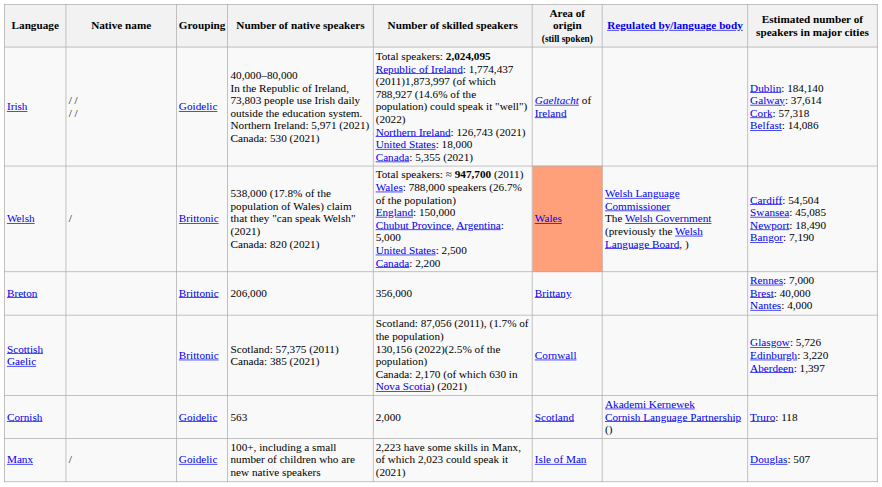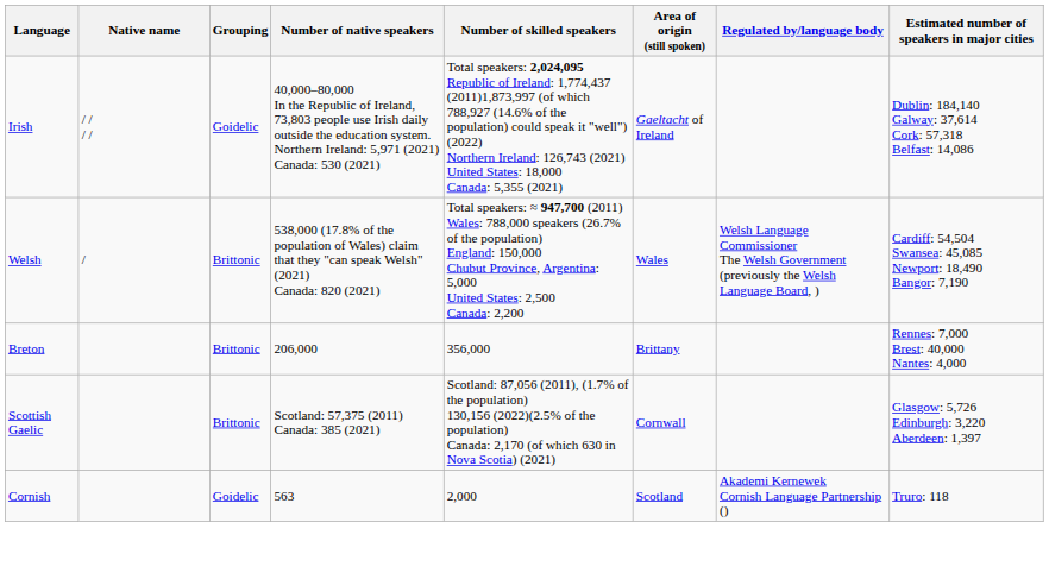Welsh | Area of origin (still spoken): lightsalmon background -> no background
- row: Manx | / | Goidelic | 100+, including a small number of children who are new native speakers | 2,223 have some skills in Manx, of which 2,023 could speak it (2021) | Isle of Man | Douglas: 507
